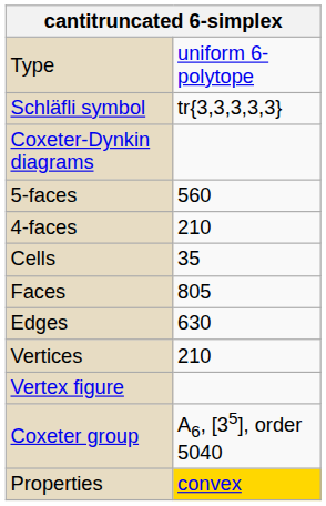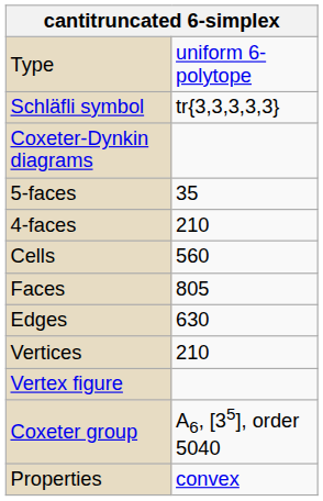5-faces | column 2: 560 -> 35
Cells | column 2: 35 -> 560
Properties | column 2: gold background -> no background
